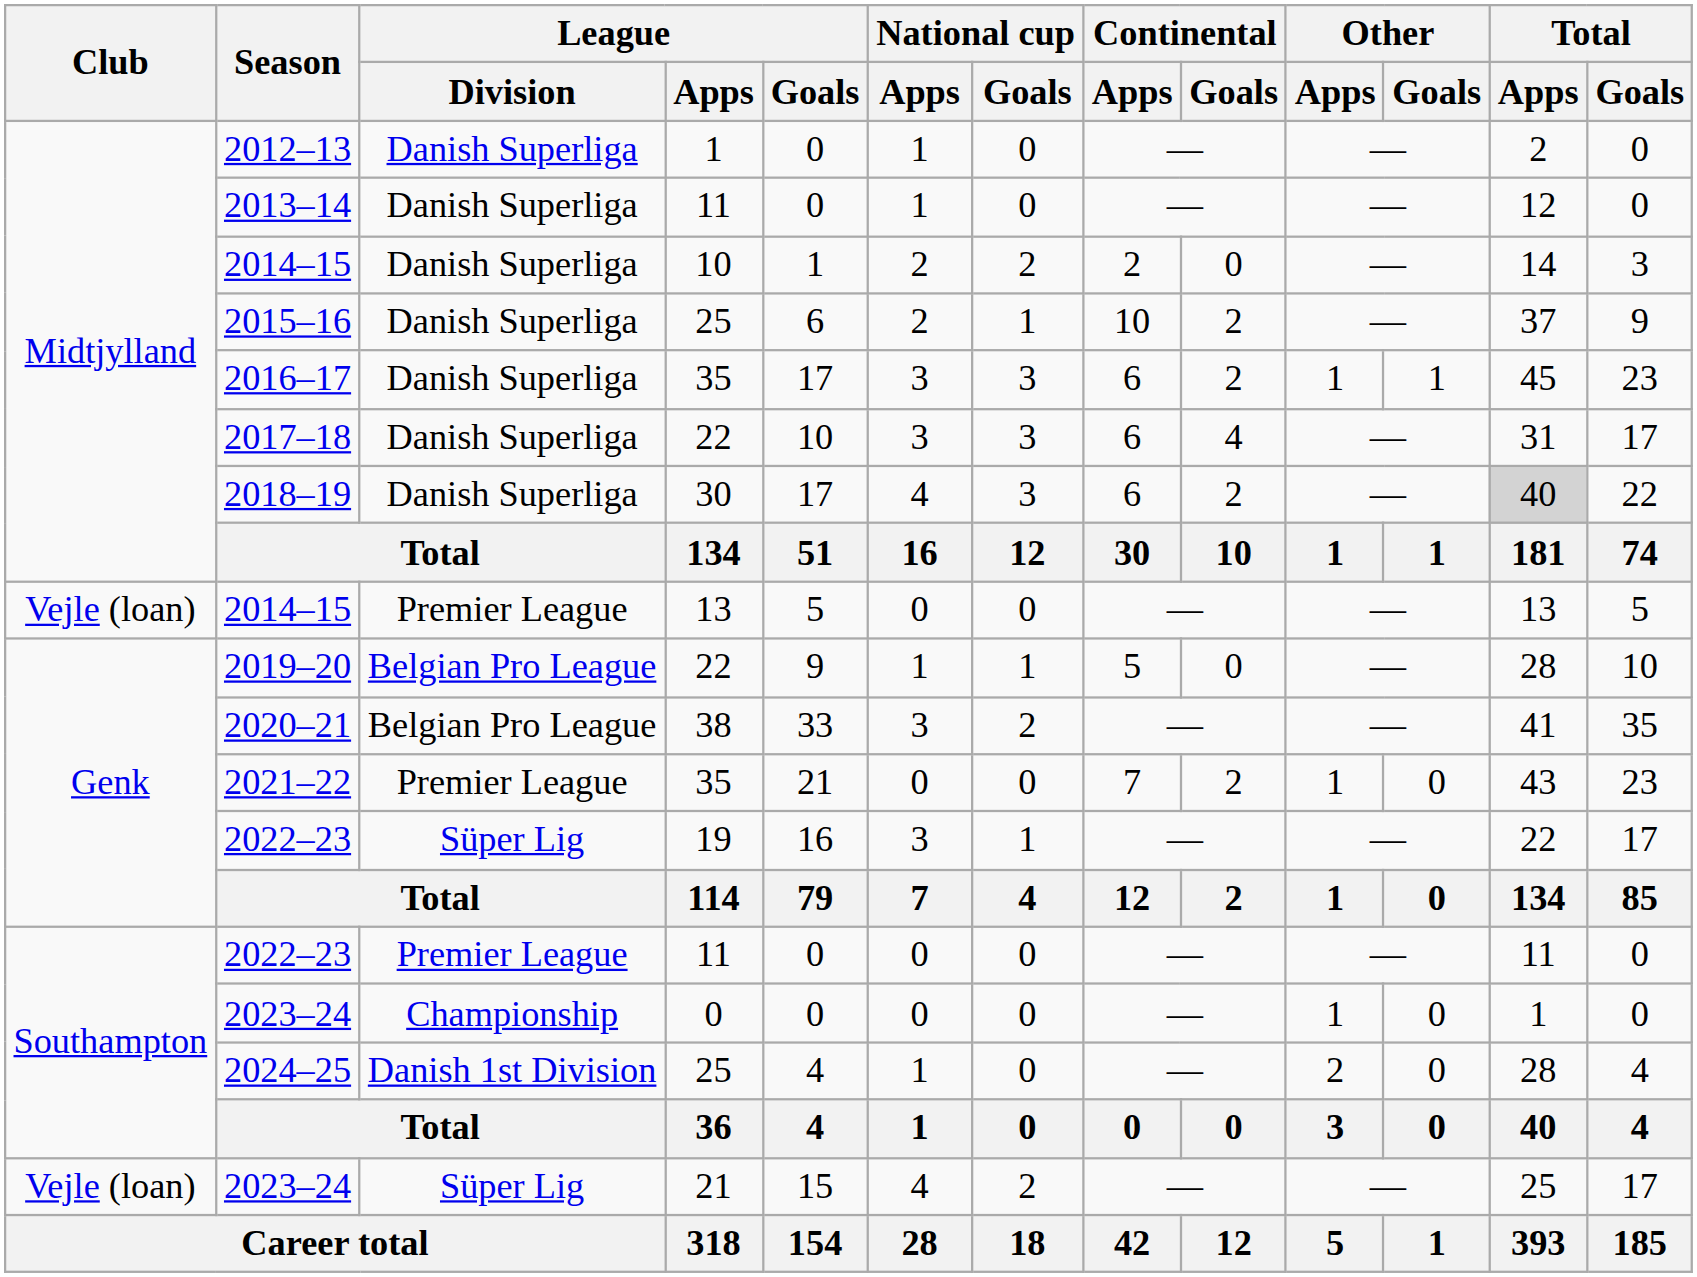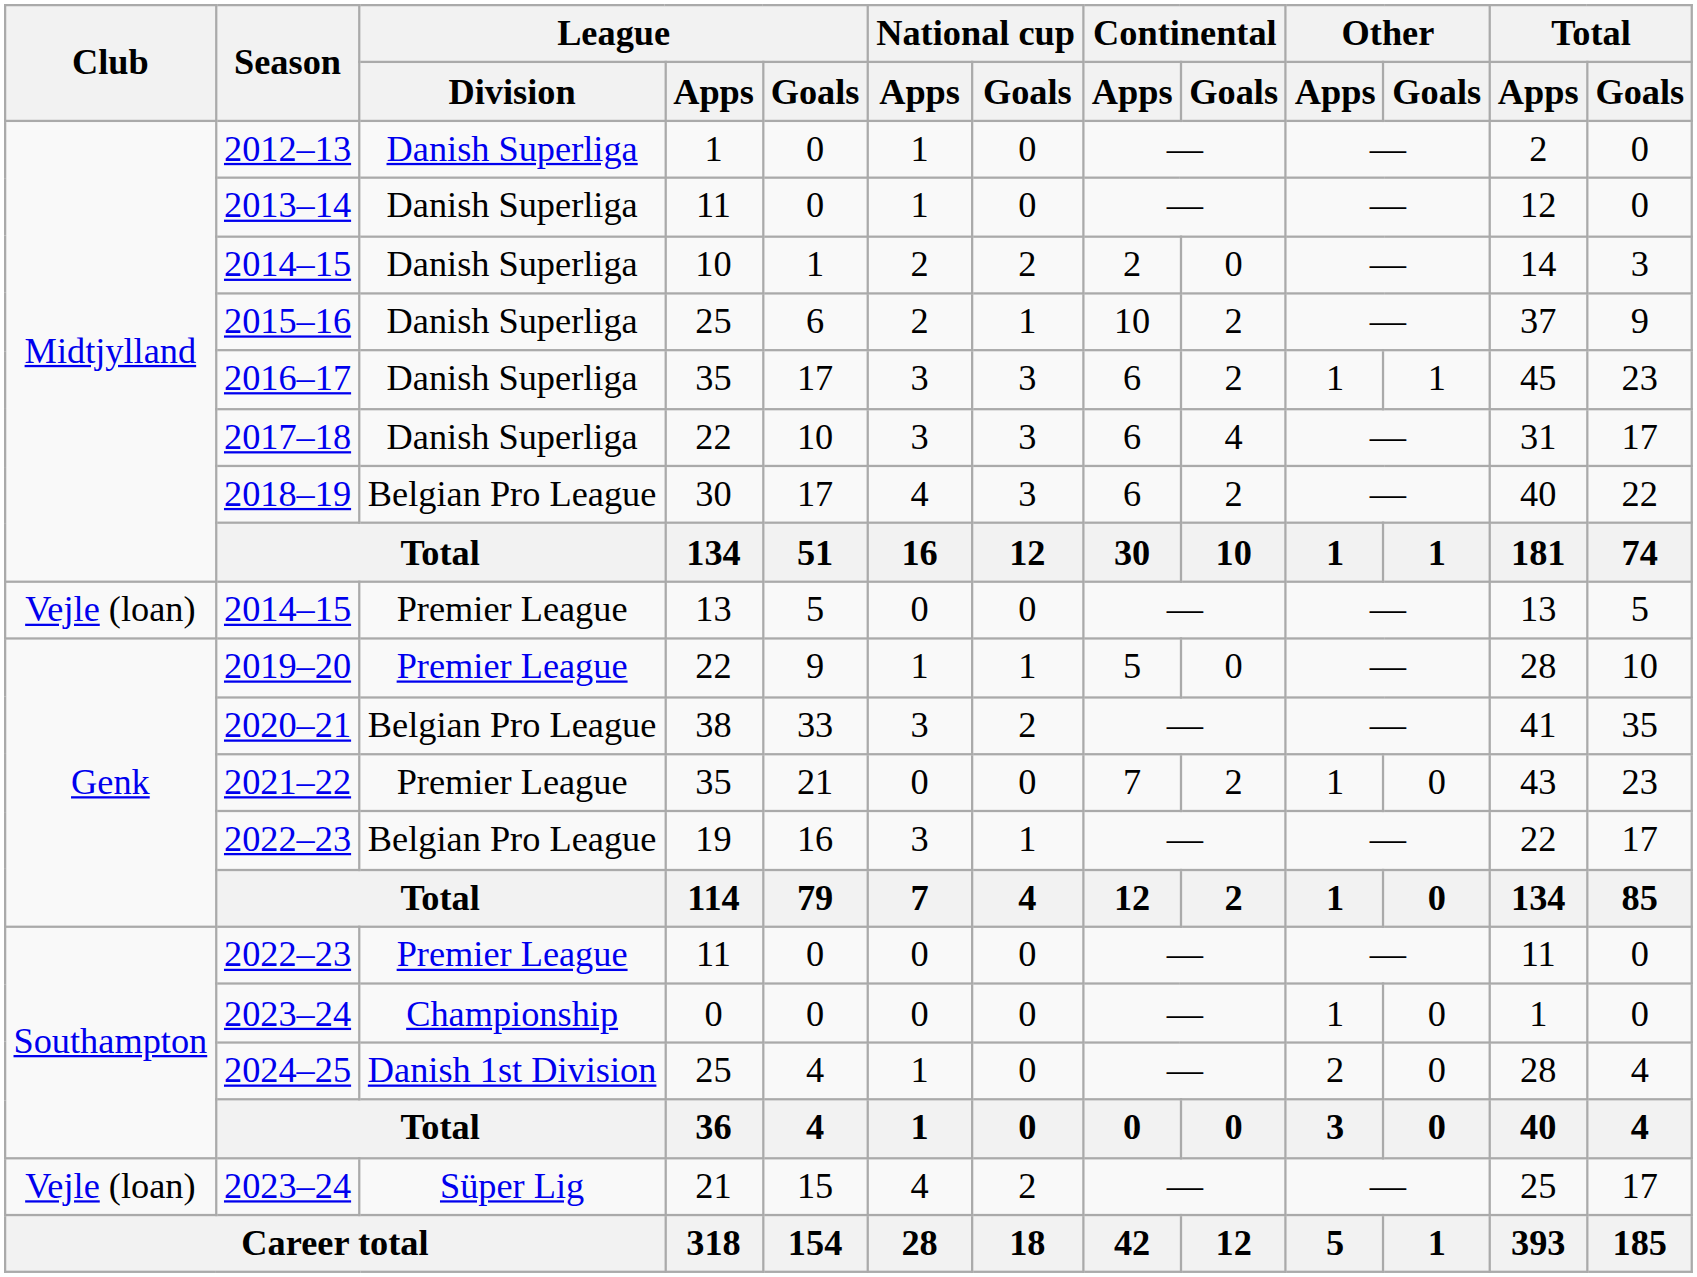2018–19 | League / Division: Danish Superliga -> Belgian Pro League
2018–19 | Total / Apps: lightgrey background -> no background
2019–20 | League / Division: Belgian Pro League -> Premier League
2022–23 / 19 | League / Division: Süper Lig -> Belgian Pro League
